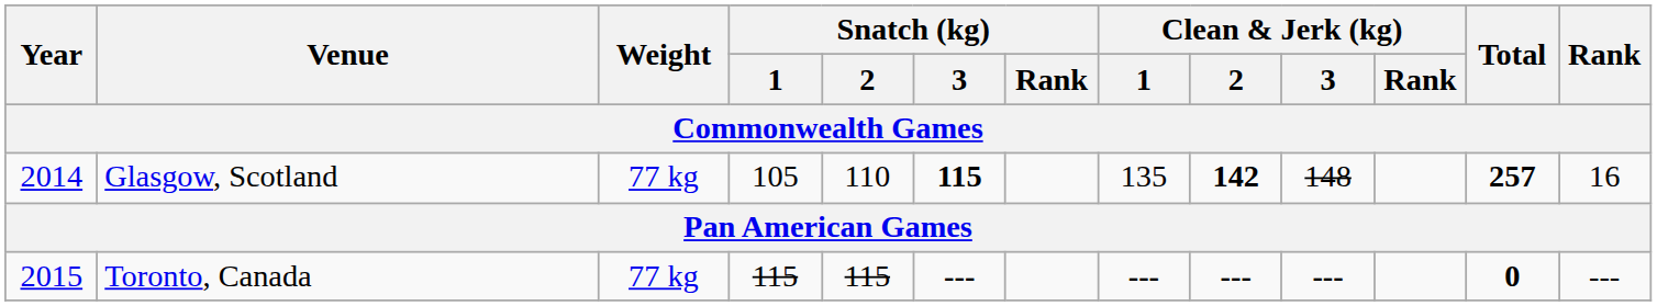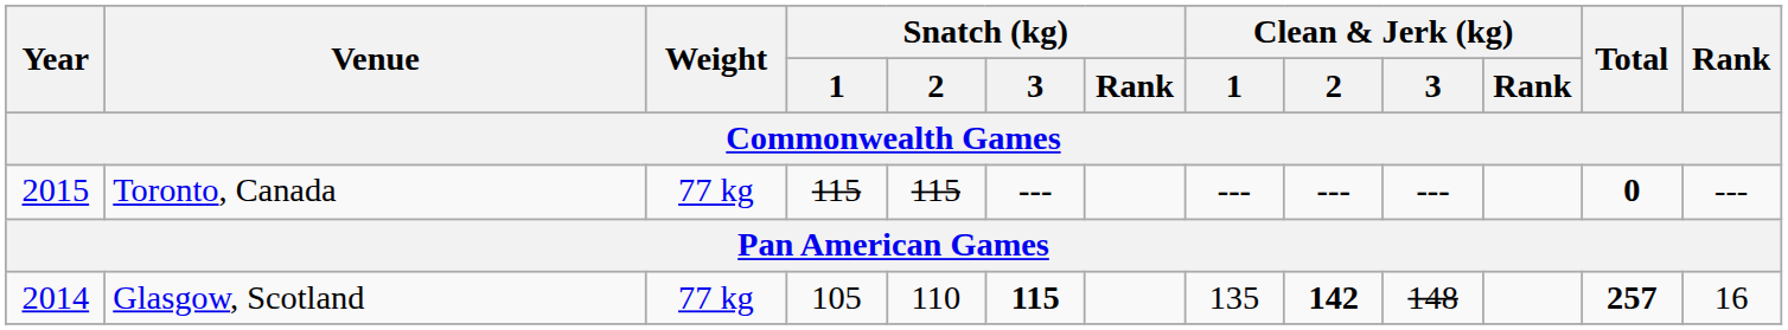rows swapped: Glasgow, Scotland <-> Toronto, Canada
